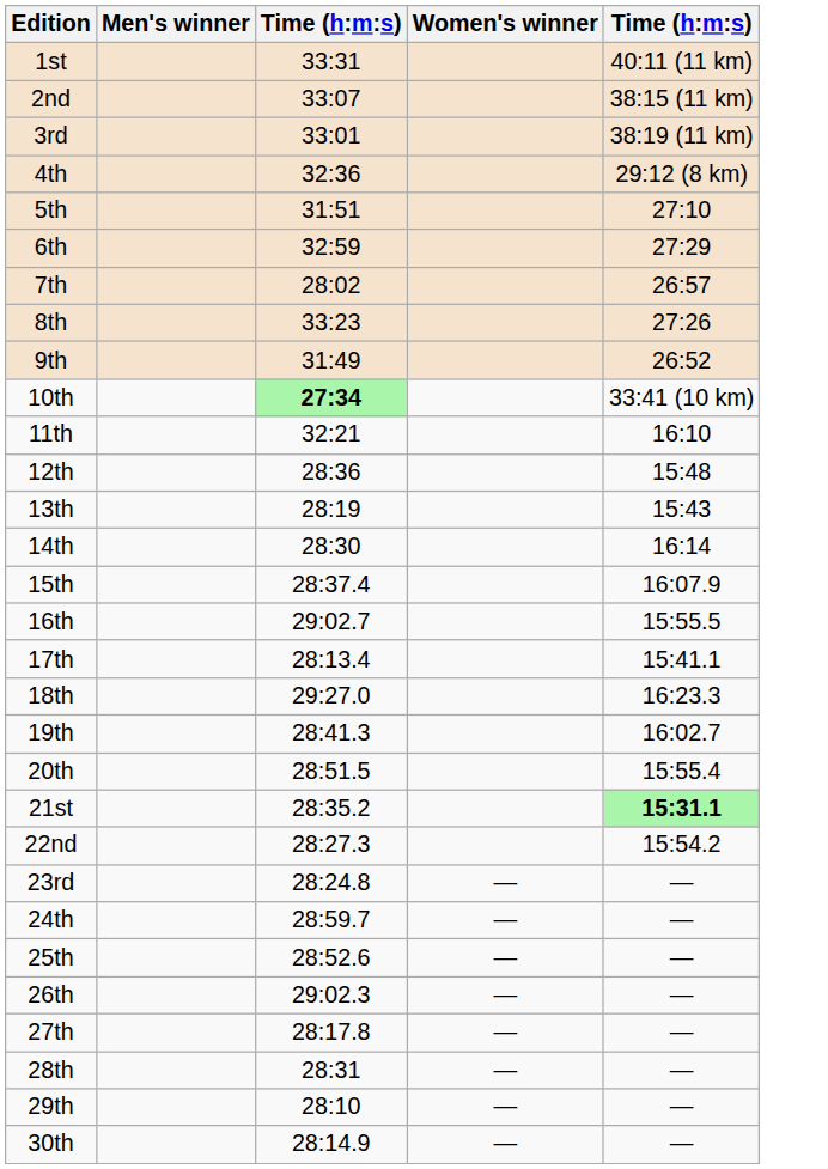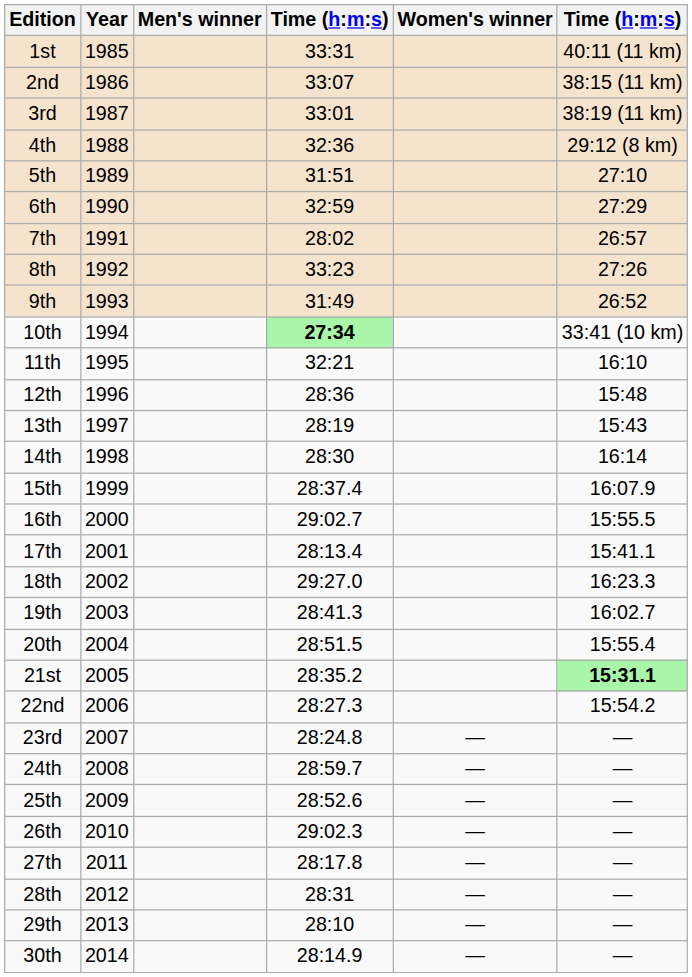+ column: Year | 1985 | 1986 | 1987 | 1988 | 1989 | 1990 | 1991 | 1992 | 1993 | 1994 | 1995 | 1996 | 1997 | 1998 | 1999 | 2000 | 2001 | 2002 | 2003 | 2004 | 2005 | 2006 | 2007 | 2008 | 2009 | 2010 | 2011 | 2012 | 2013 | 2014
